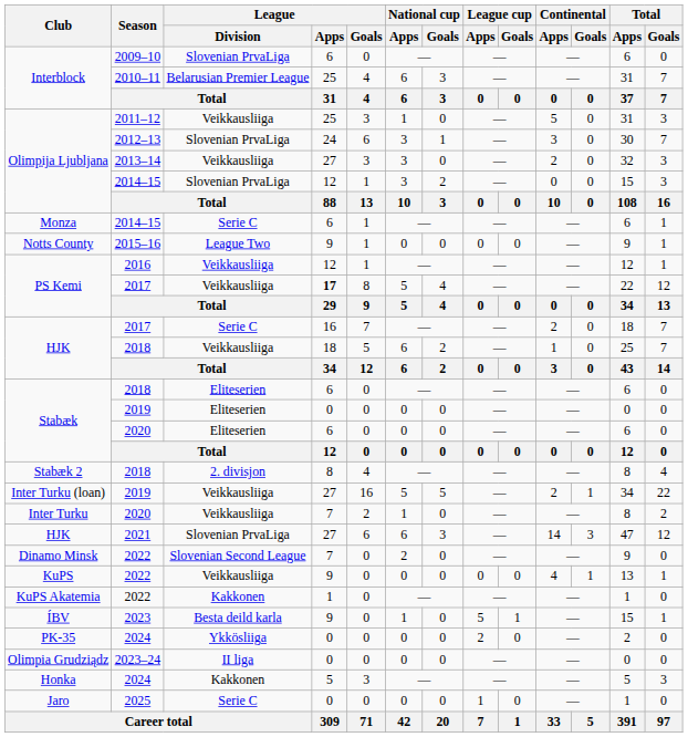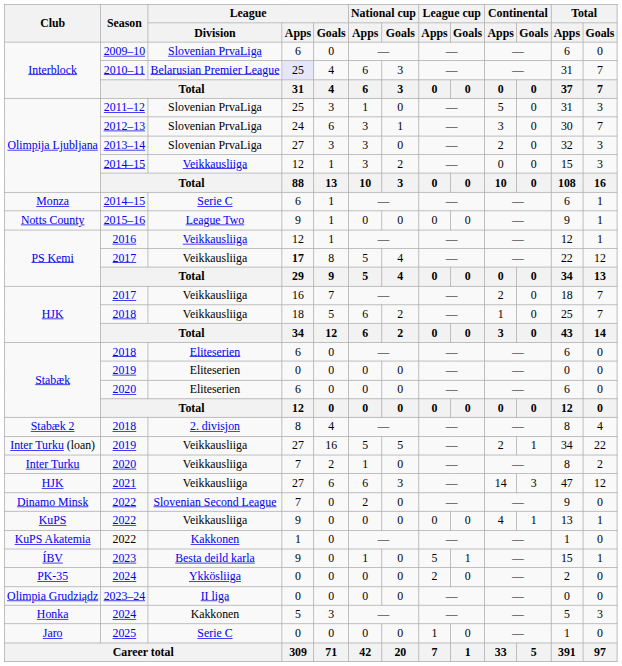Interblock / 2010–11 | League / Apps: no background -> lavender background
Olimpija Ljubljana / 2011–12 | League / Division: Veikkausliiga -> Slovenian PrvaLiga
Olimpija Ljubljana / 2013–14 | League / Division: Veikkausliiga -> Slovenian PrvaLiga
Olimpija Ljubljana / 2014–15 | League / Division: Slovenian PrvaLiga -> Veikkausliiga
HJK / 2017 | League / Division: Serie C -> Veikkausliiga
HJK / 2021 | League / Division: Slovenian PrvaLiga -> Veikkausliiga
